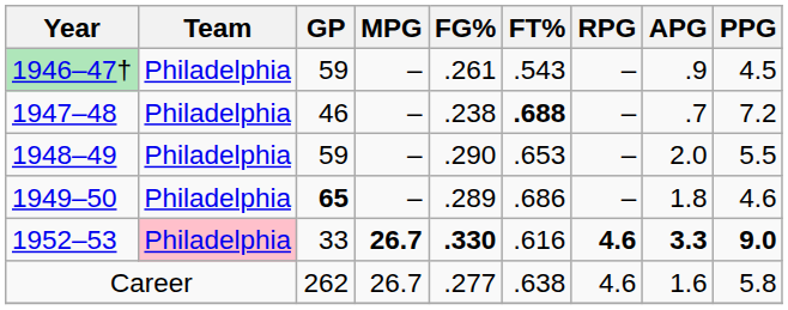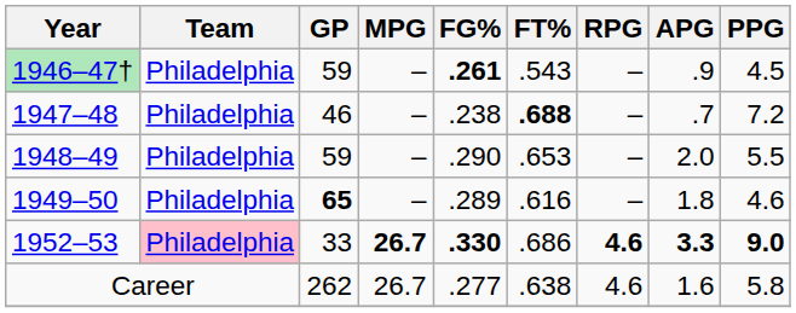1946–47† | FG%: normal -> bold
1949–50 | FT%: .686 -> .616
1952–53 | FT%: .616 -> .686
